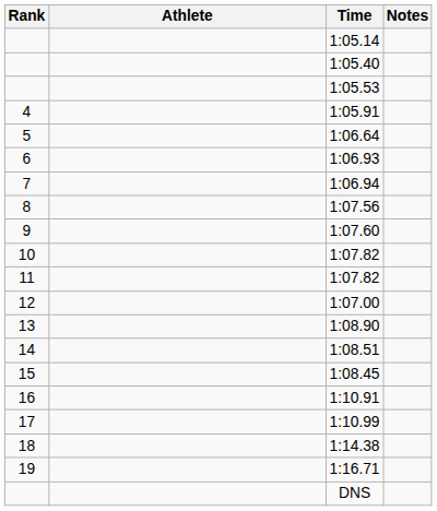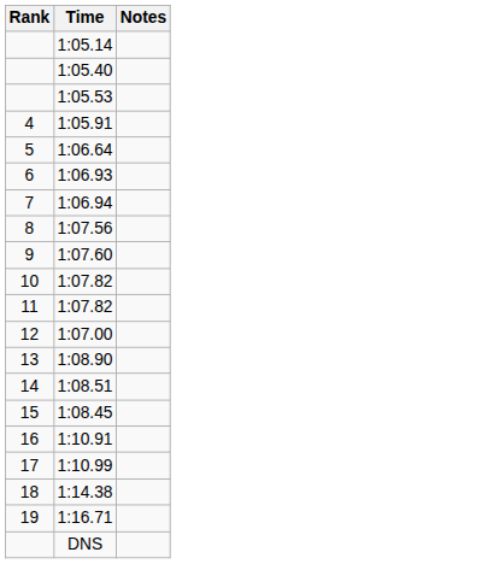- column: Athlete
